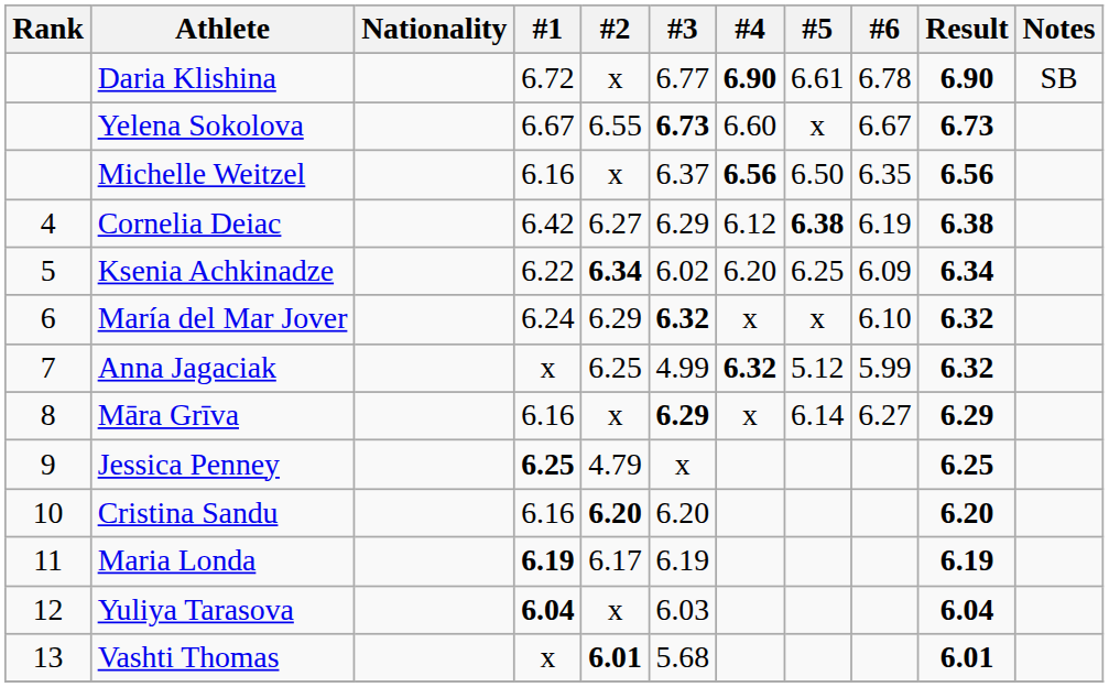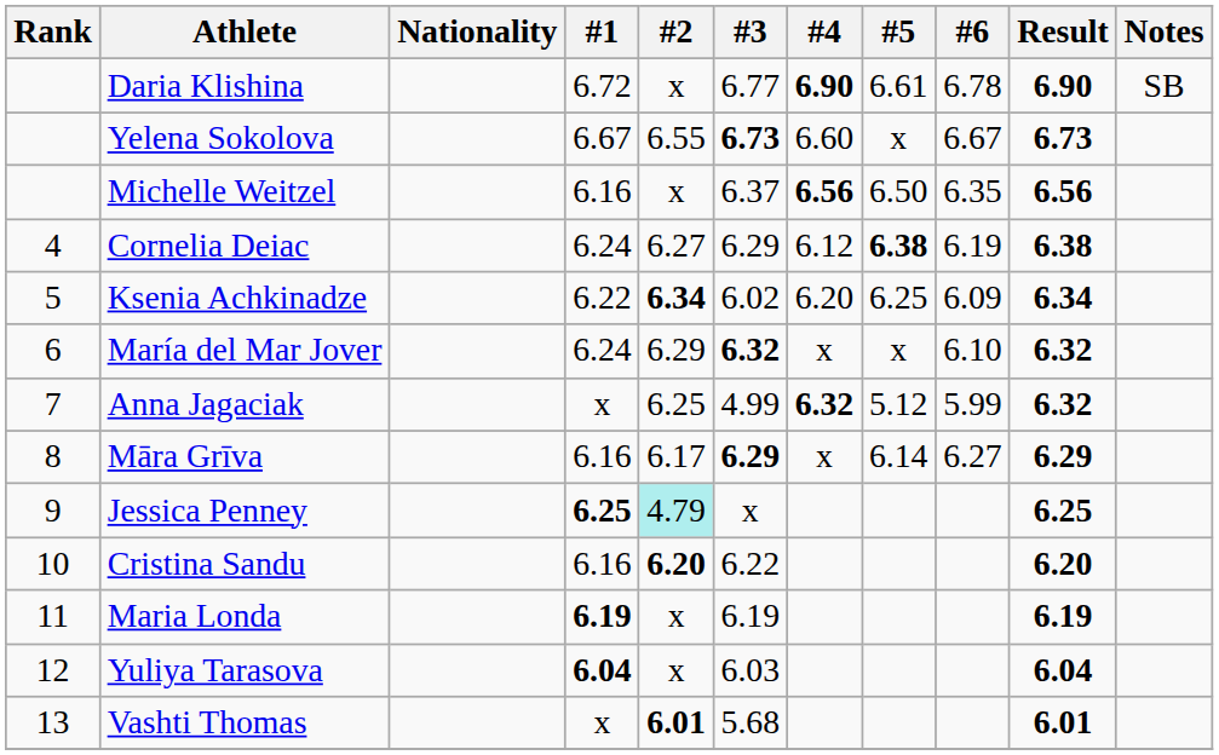Cornelia Deiac | #1: 6.42 -> 6.24
Māra Grīva | #2: x -> 6.17
Jessica Penney | #2: no background -> paleturquoise background
Cristina Sandu | #3: 6.20 -> 6.22
Maria Londa | #2: 6.17 -> x
